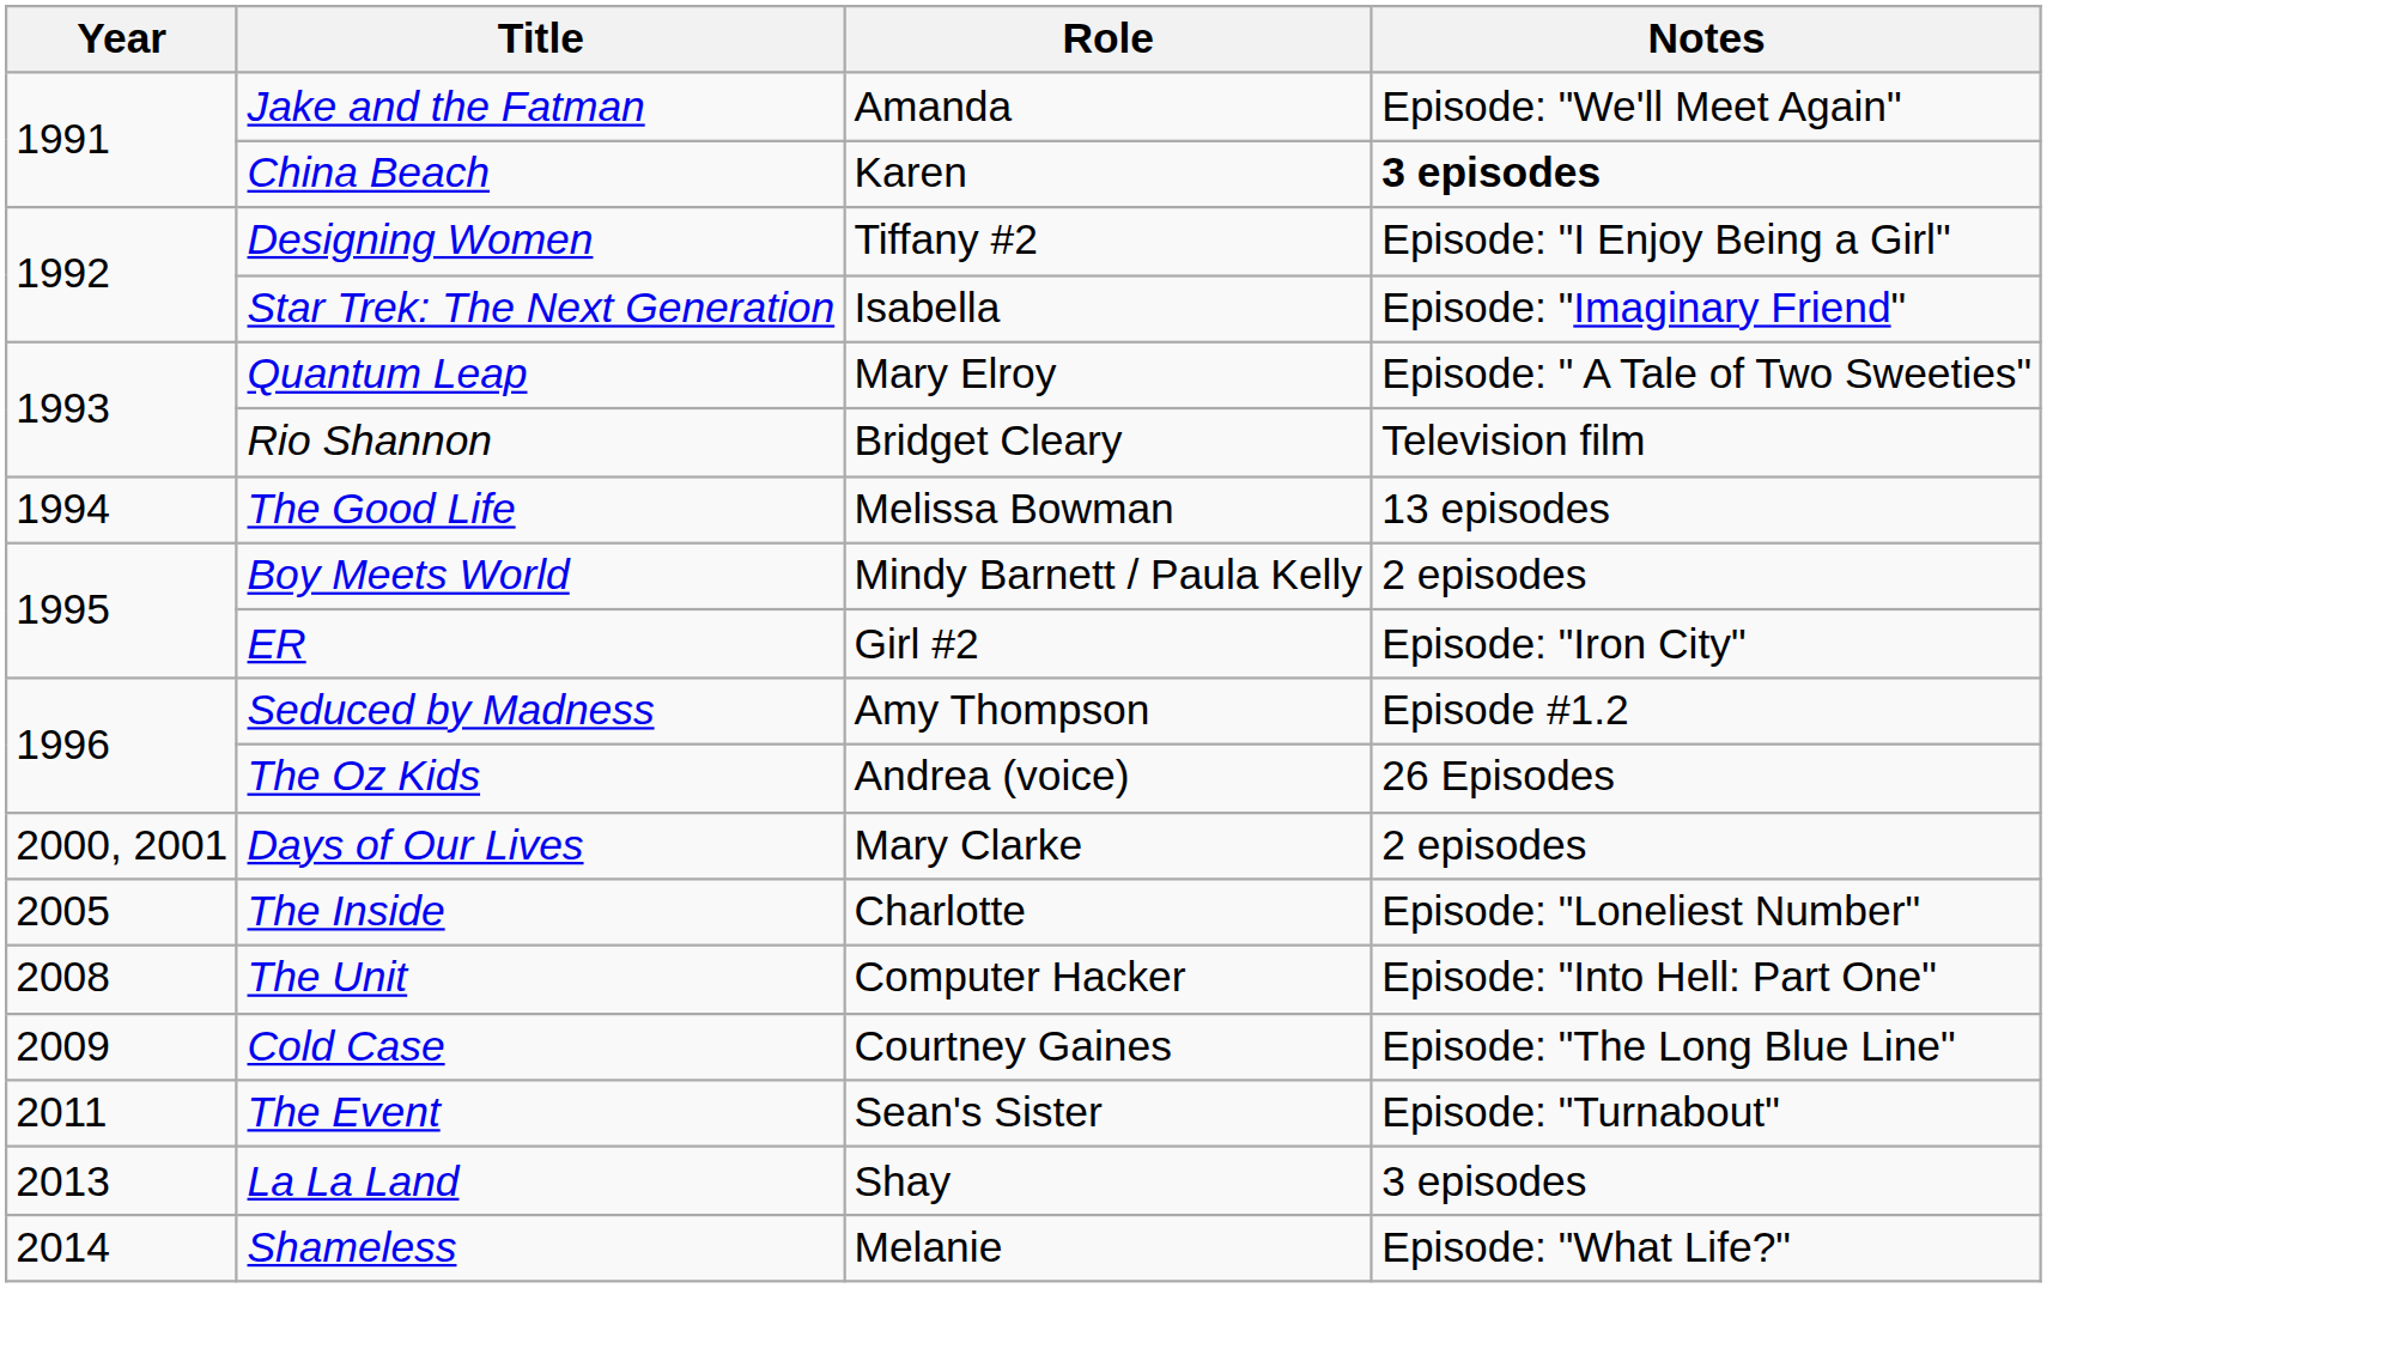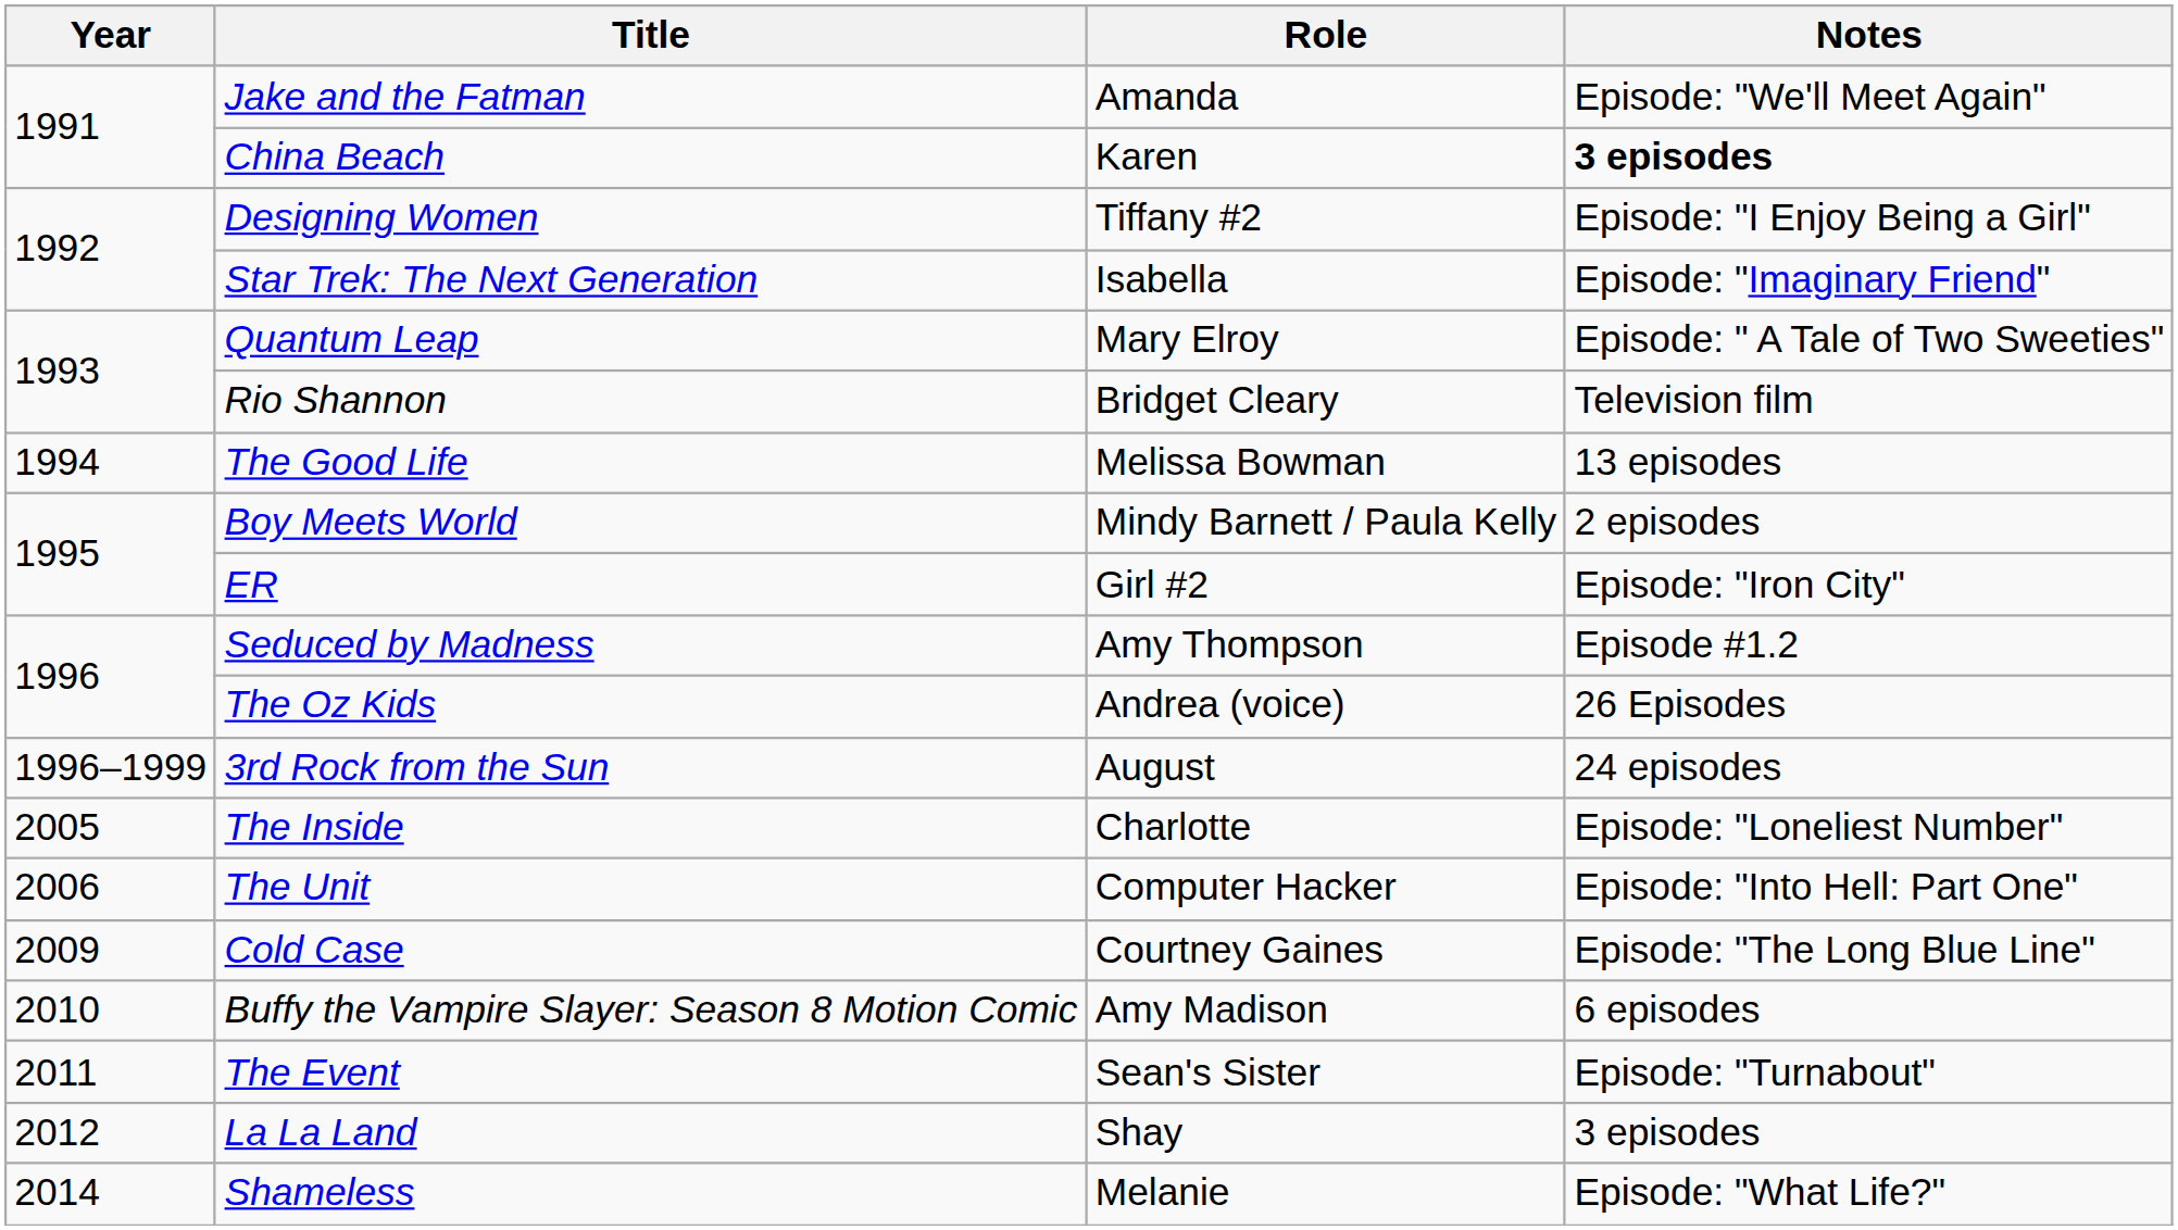+ row: 1996–1999 | 3rd Rock from the Sun | August | 24 episodes
- row: 2000, 2001 | Days of Our Lives | Mary Clarke | 2 episodes
The Unit | Year: 2008 -> 2006
+ row: 2010 | Buffy the Vampire Slayer: Season 8 Motion Comic | Amy Madison | 6 episodes
La La Land | Year: 2013 -> 2012
